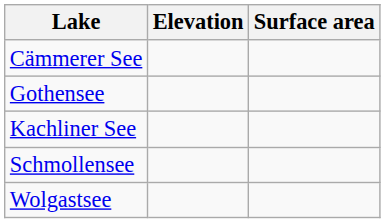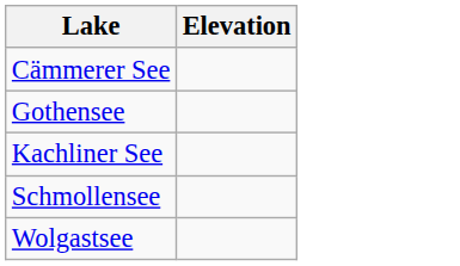- column: Surface area
